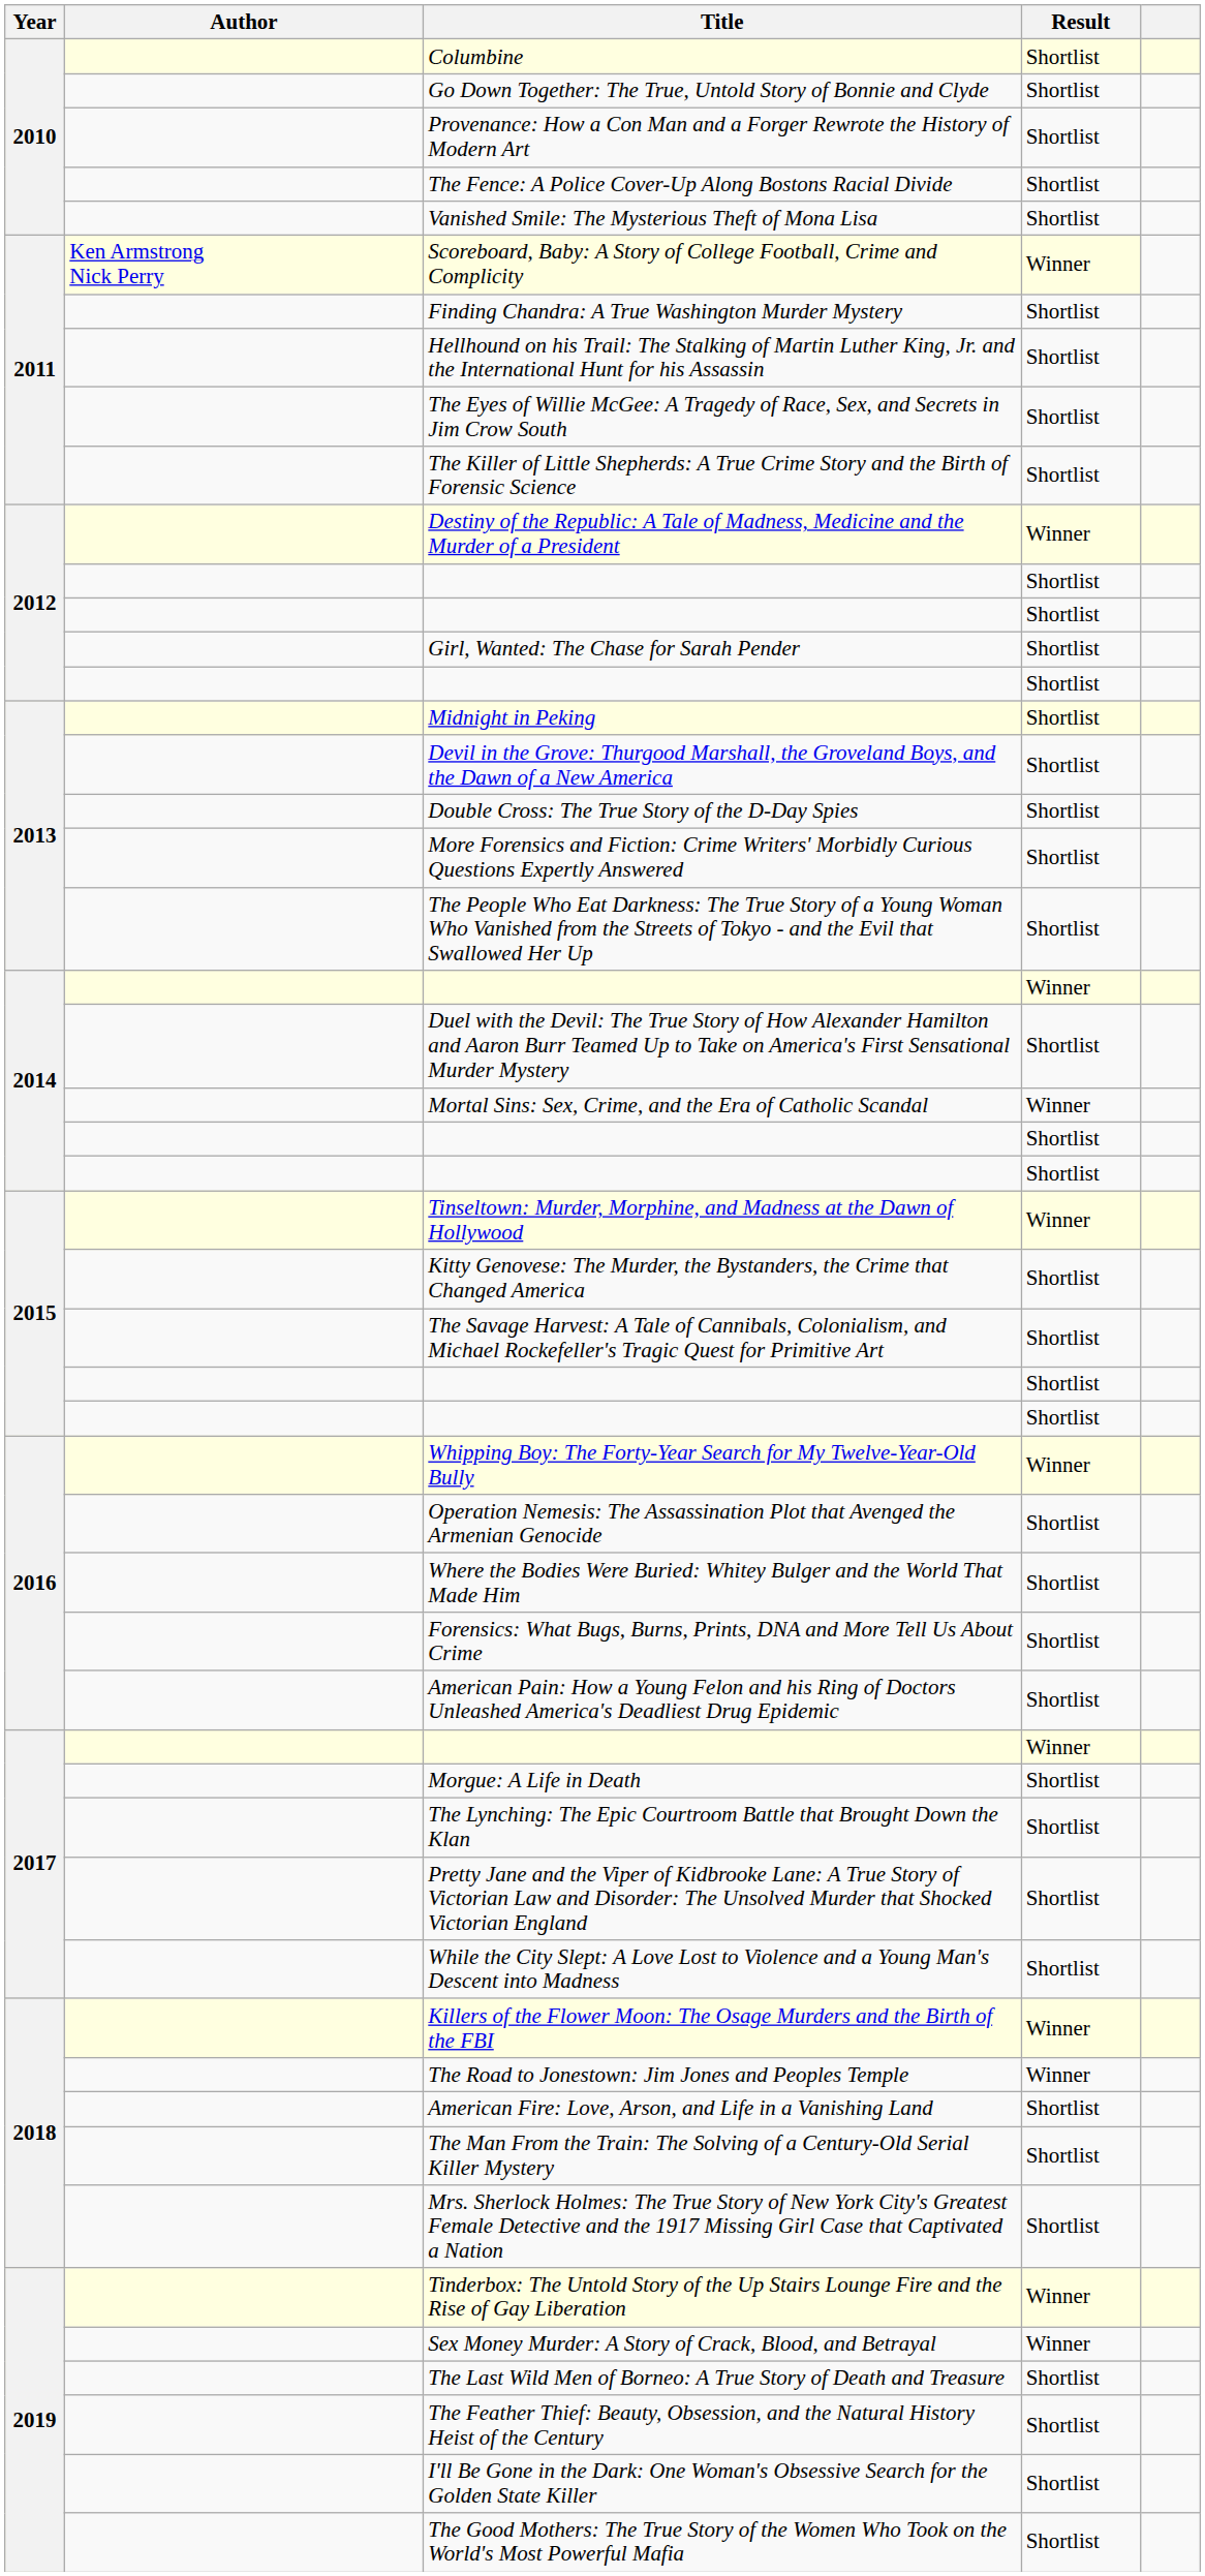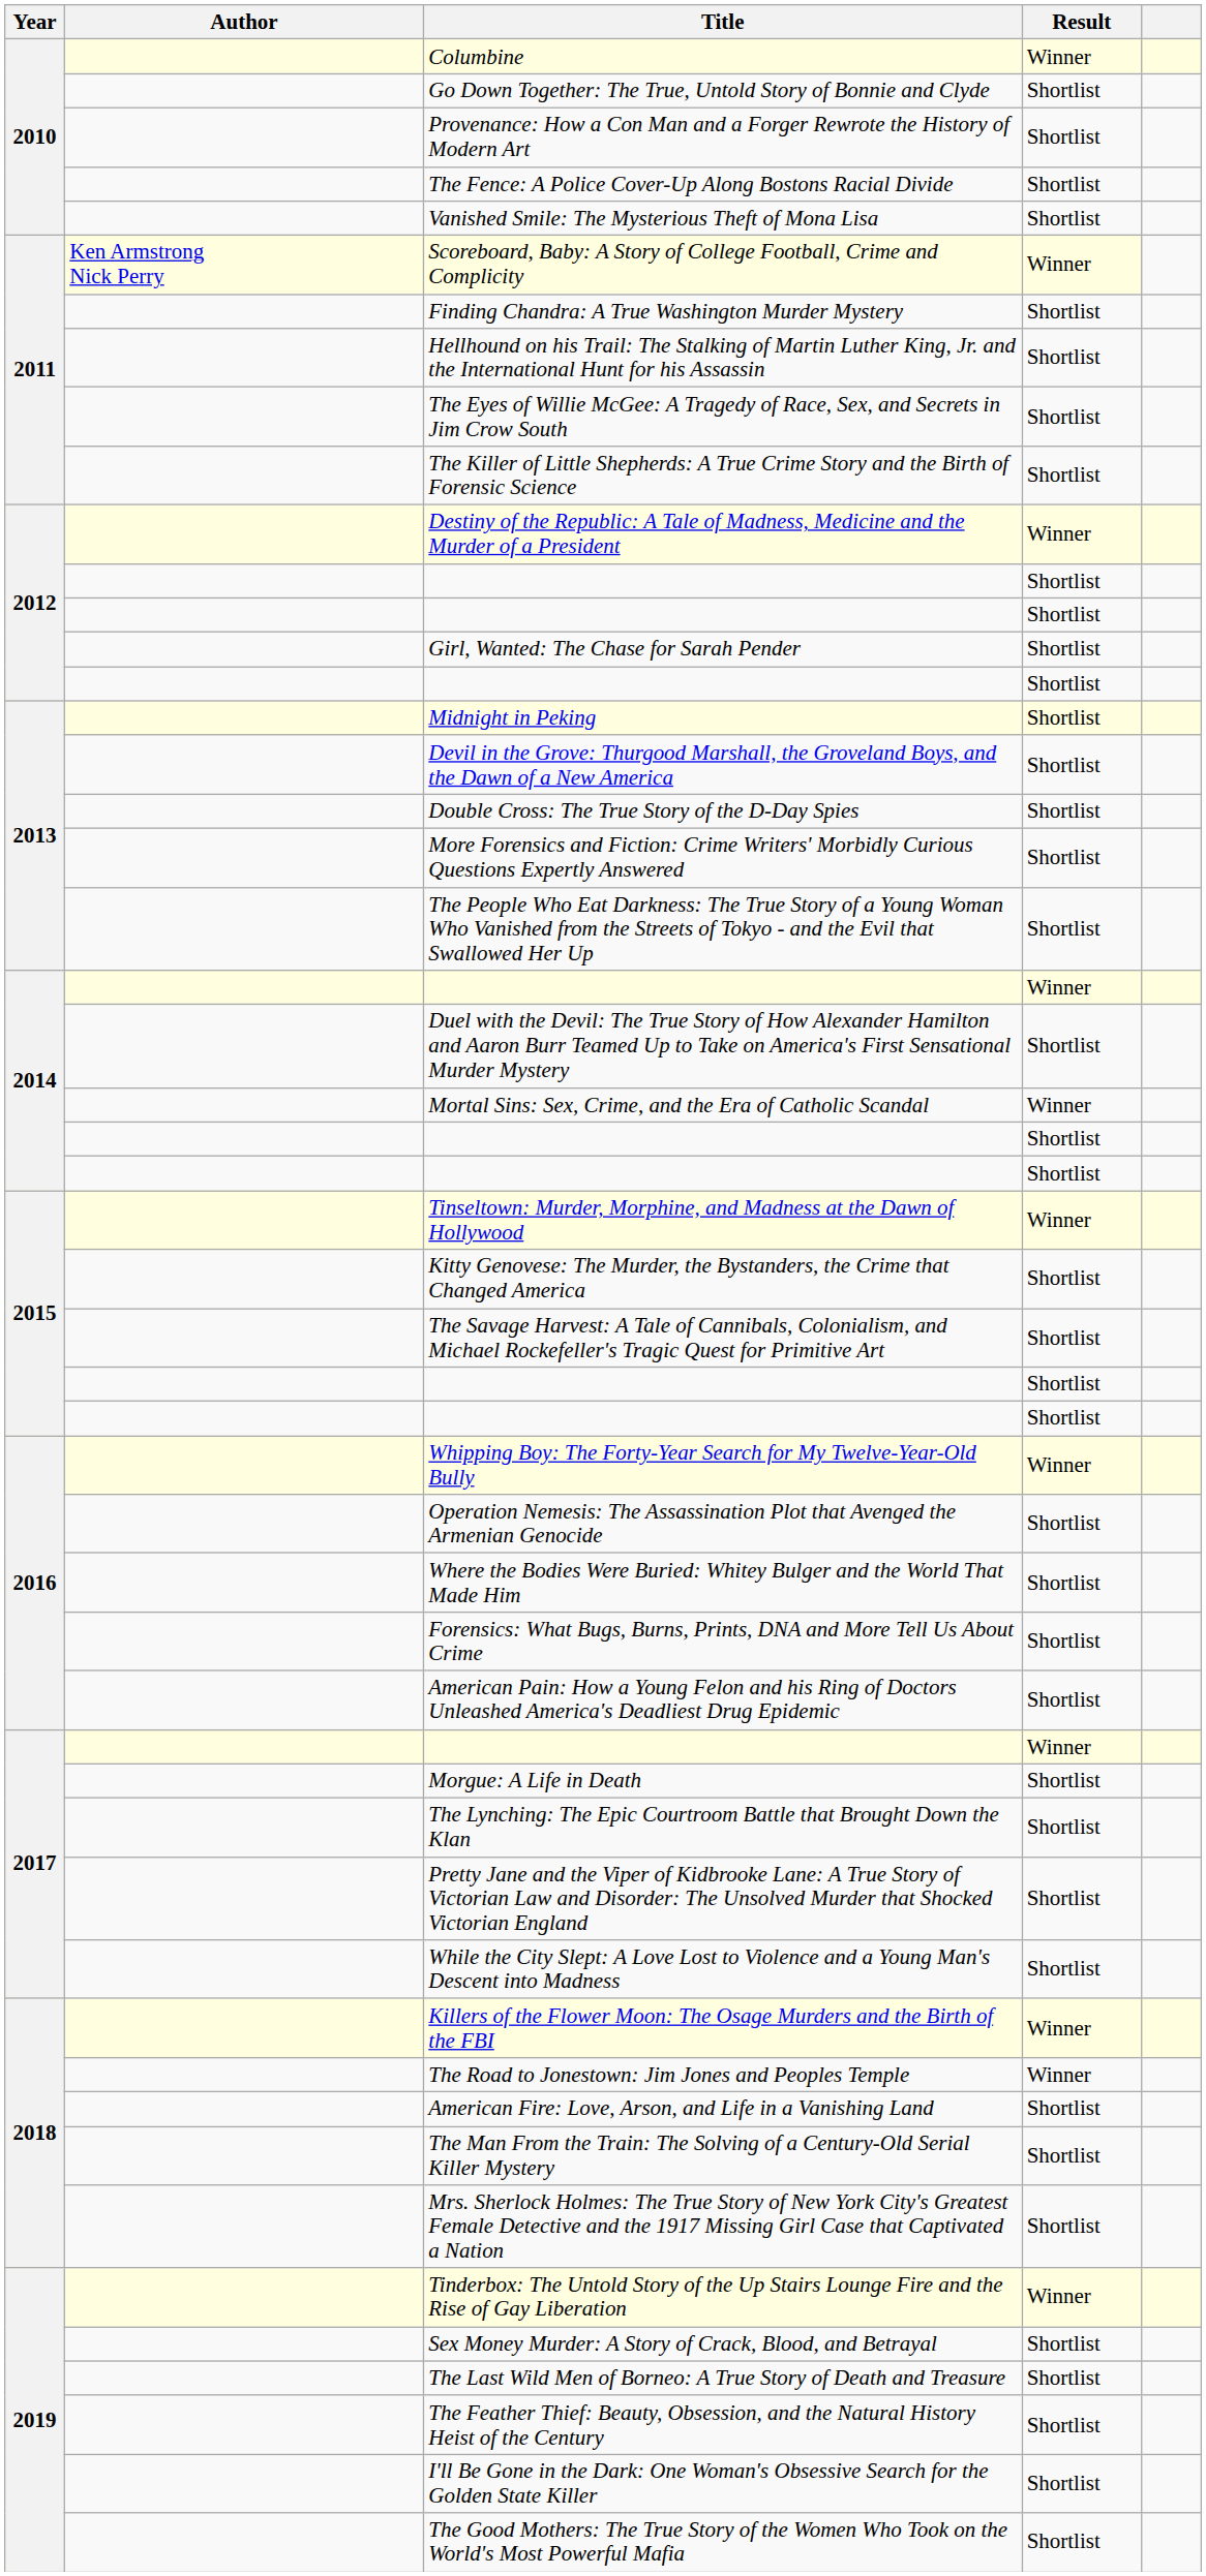Columbine | Result: Shortlist -> Winner
Sex Money Murder: A Story of Crack, Blood, and Betrayal | Result: Winner -> Shortlist
